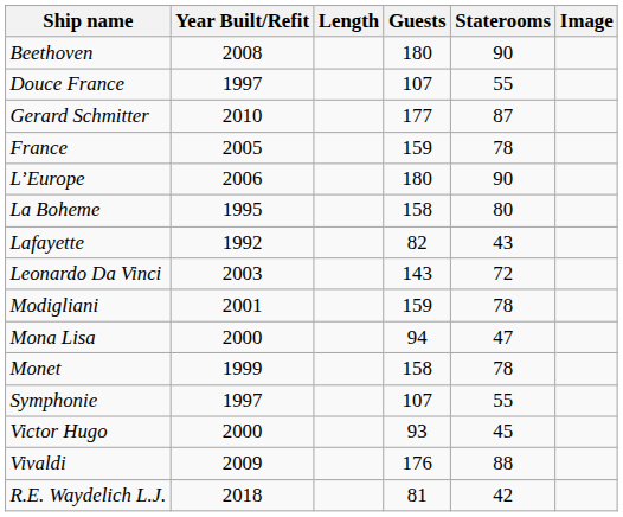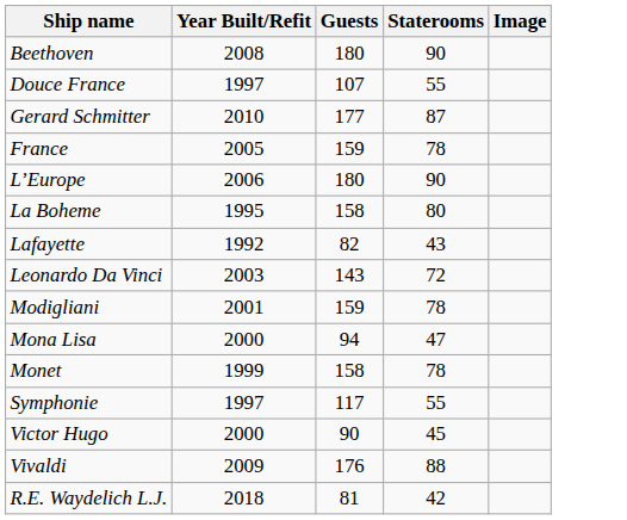- column: Length
Symphonie | Guests: 107 -> 117
Victor Hugo | Guests: 93 -> 90
